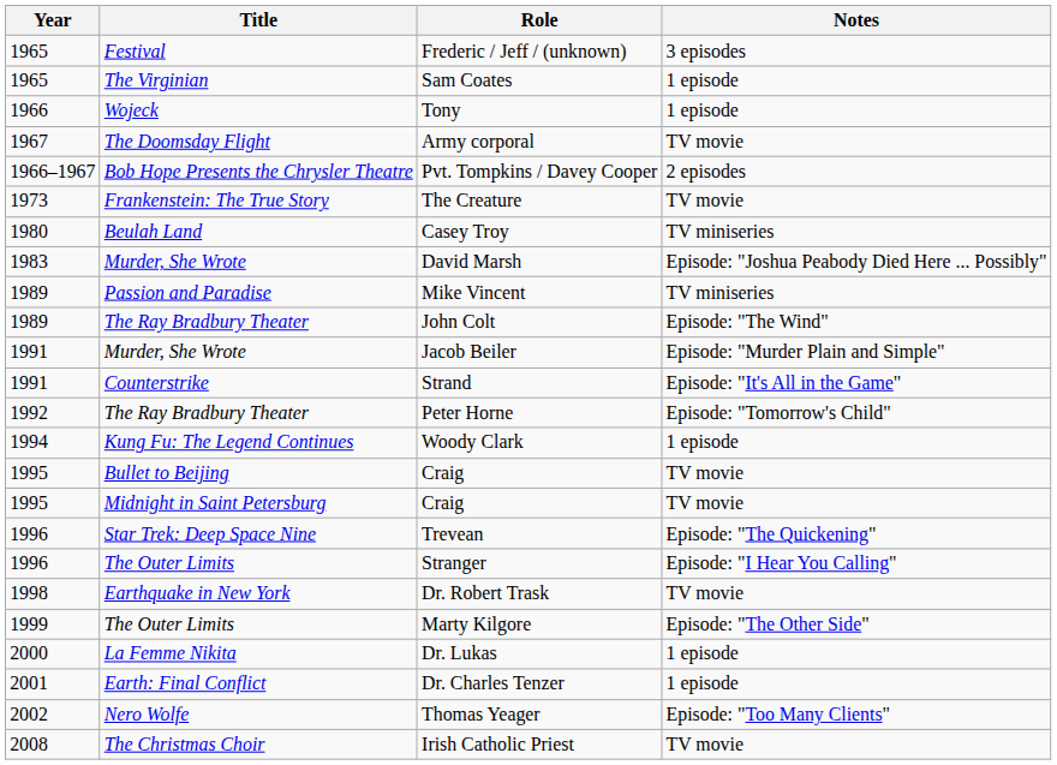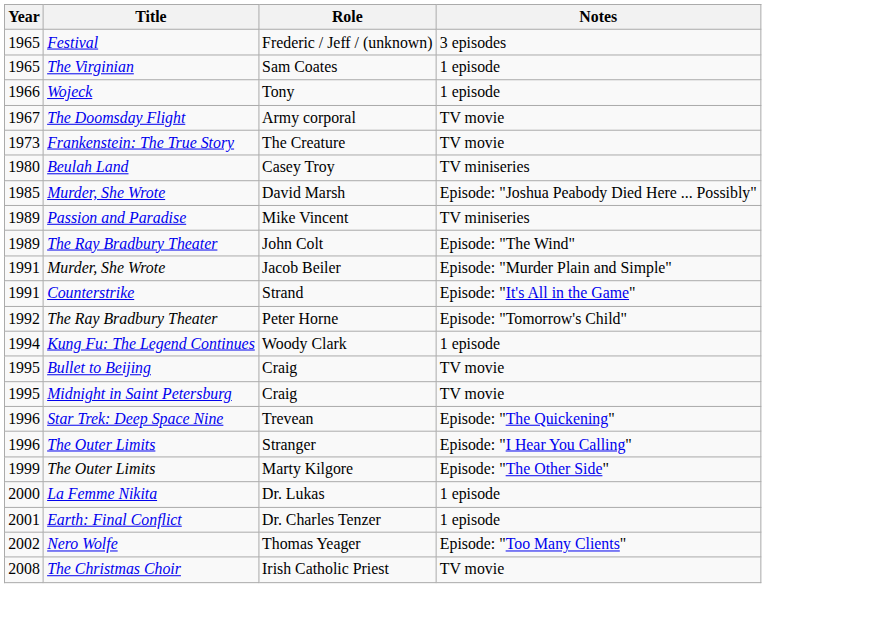- row: 1966–1967 | Bob Hope Presents the Chrysler Theatre | Pvt. Tompkins / Davey Cooper | 2 episodes
David Marsh | Year: 1983 -> 1985
- row: 1998 | Earthquake in New York | Dr. Robert Trask | TV movie
